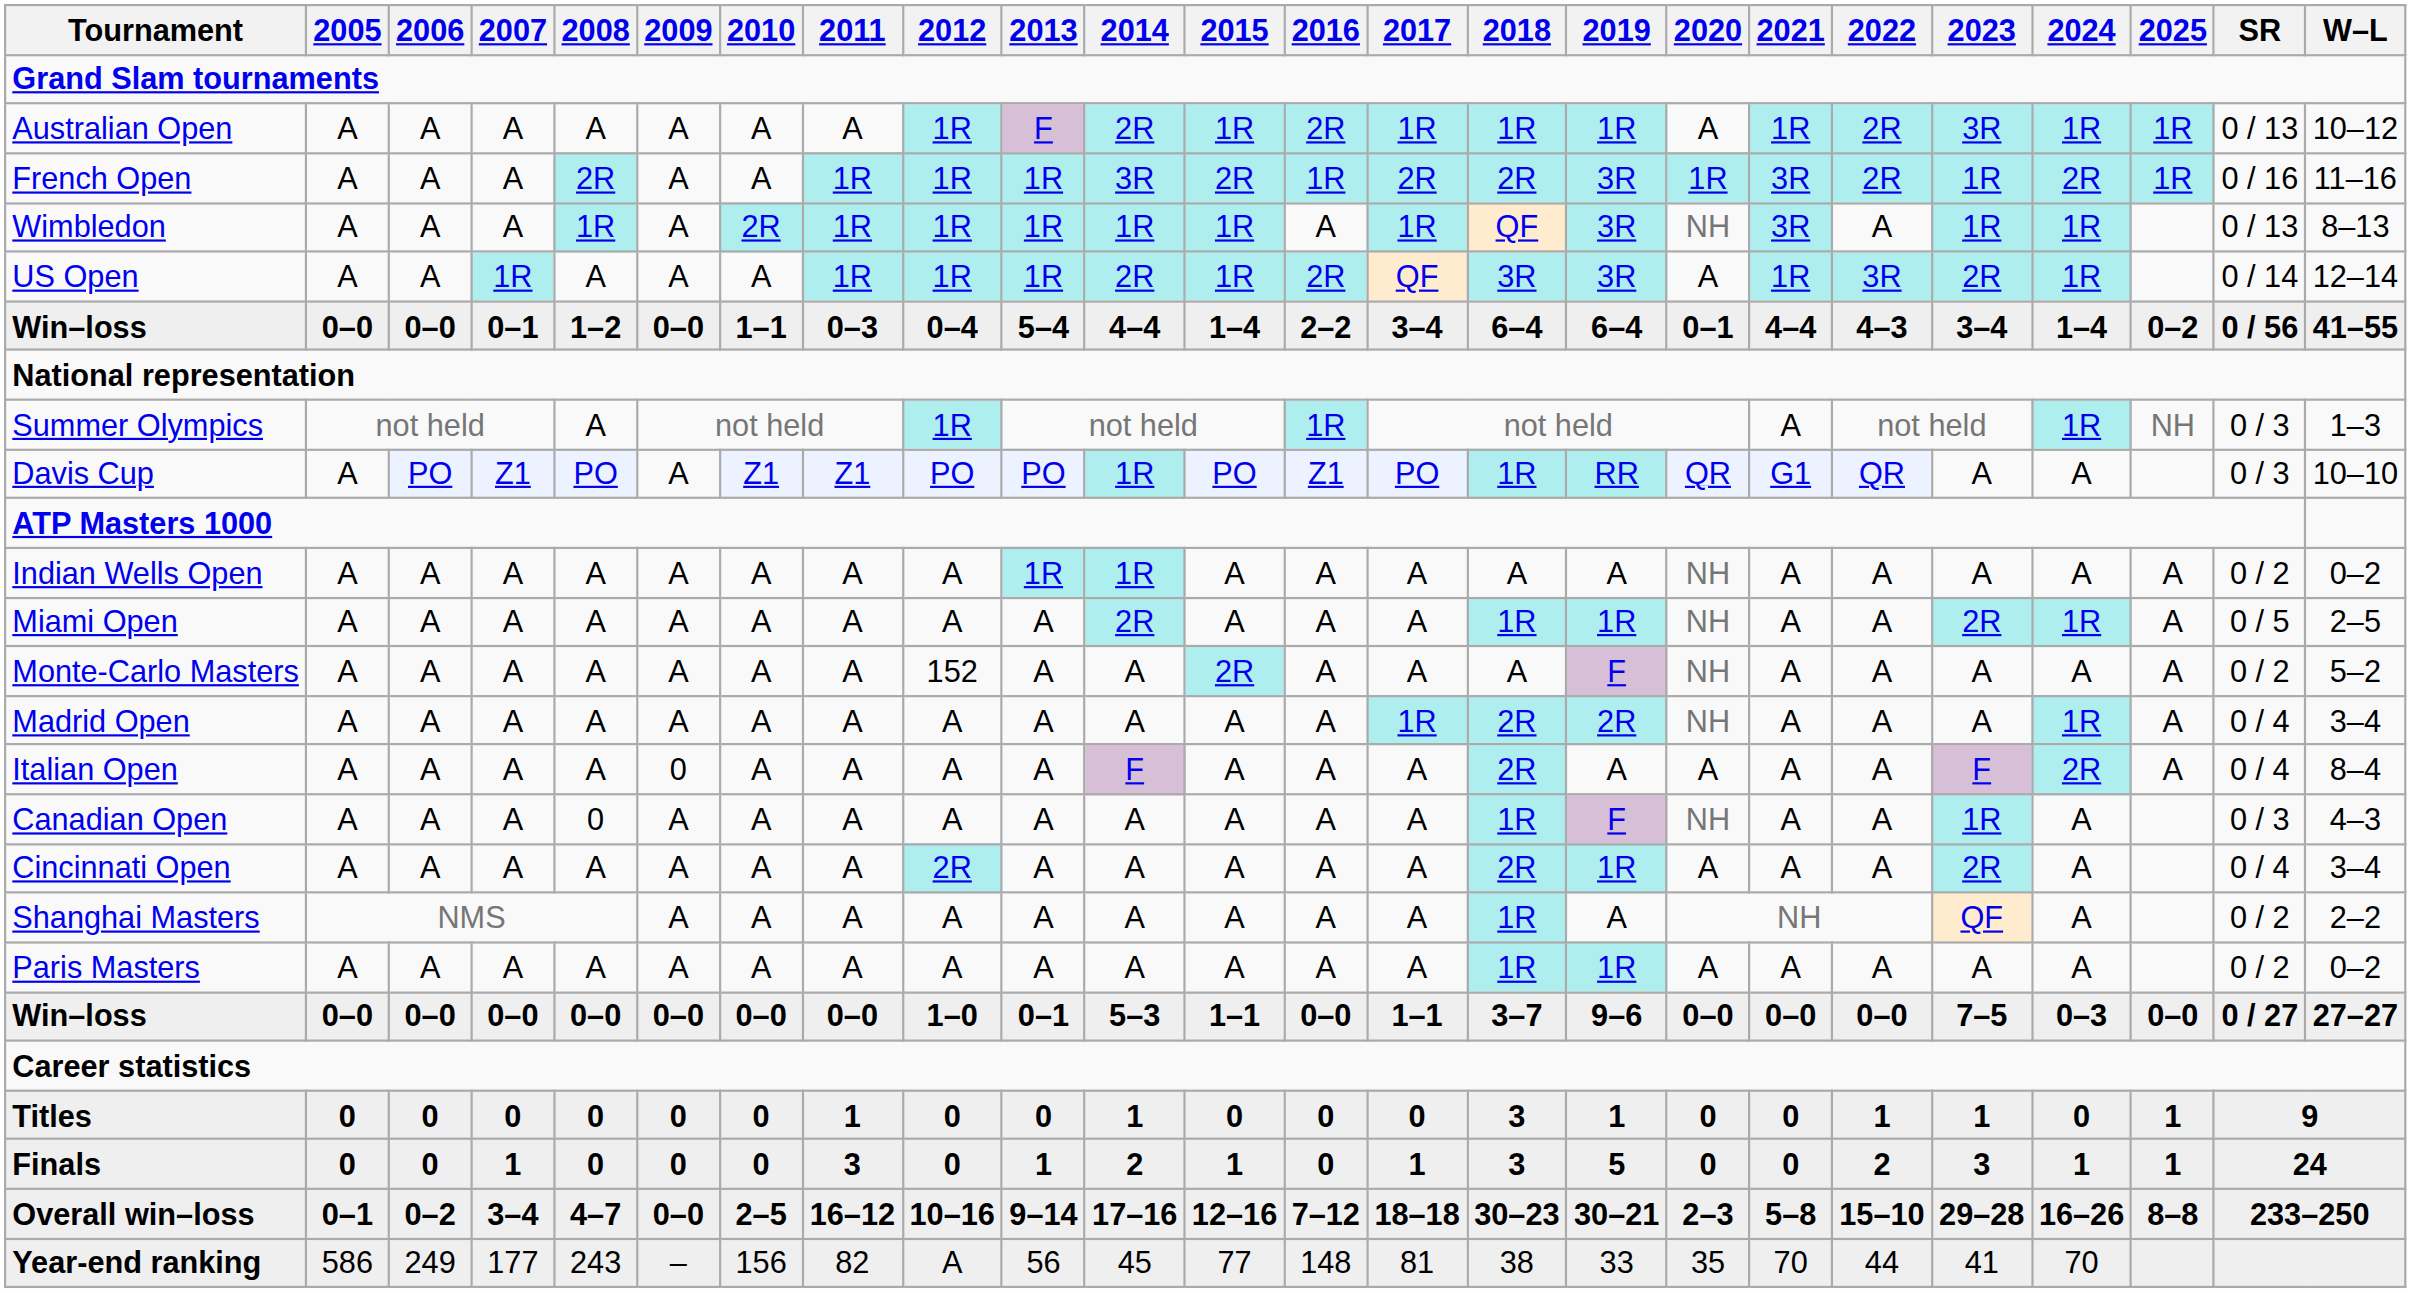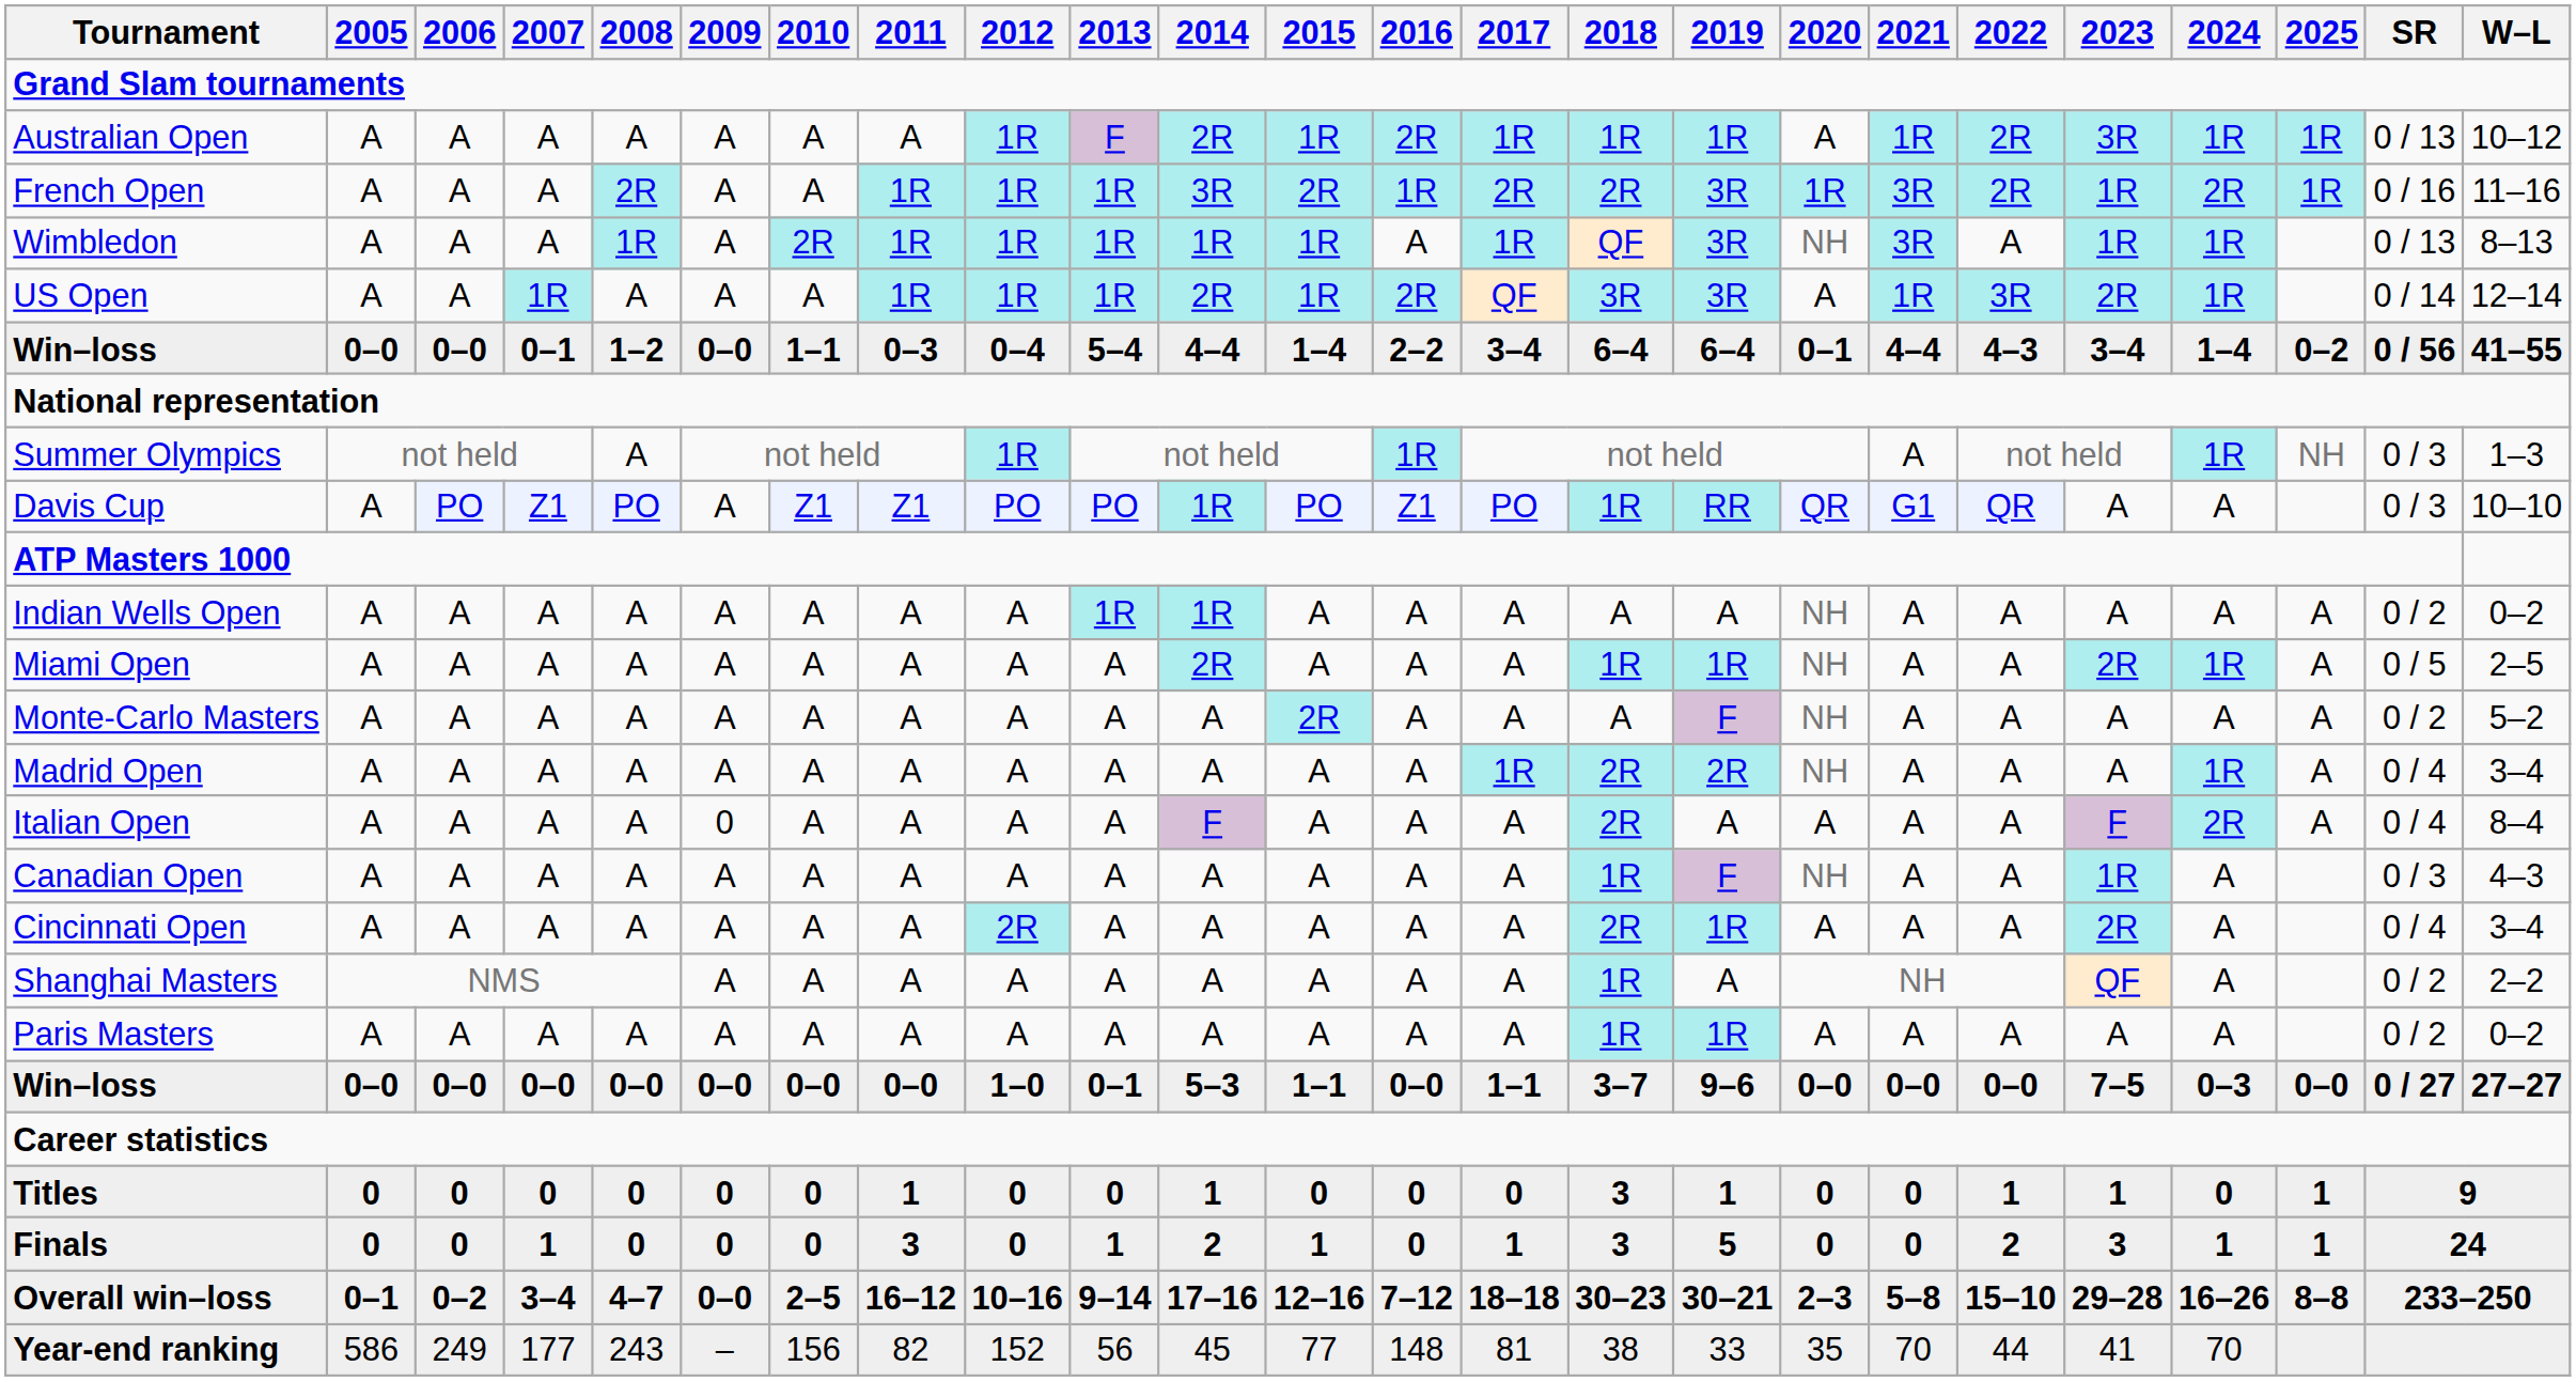Monte-Carlo Masters | 2012: 152 -> A
Canadian Open | 2008: 0 -> A
Year-end ranking | 2012: A -> 152
